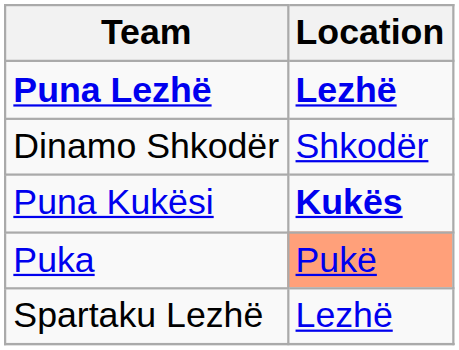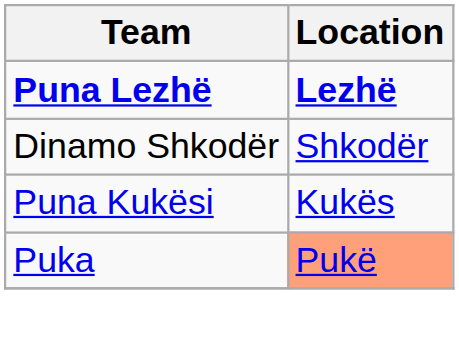Puna Kukësi | Location: bold -> normal
- row: Spartaku Lezhë | Lezhë
